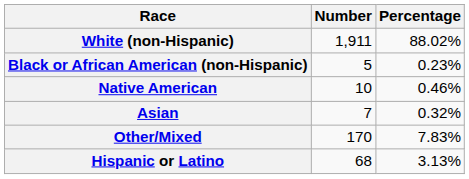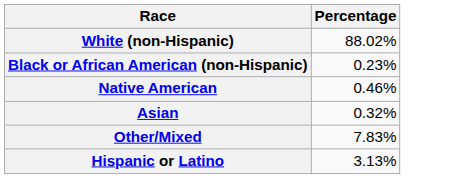- column: Number | 1,911 | 5 | 10 | 7 | 170 | 68
